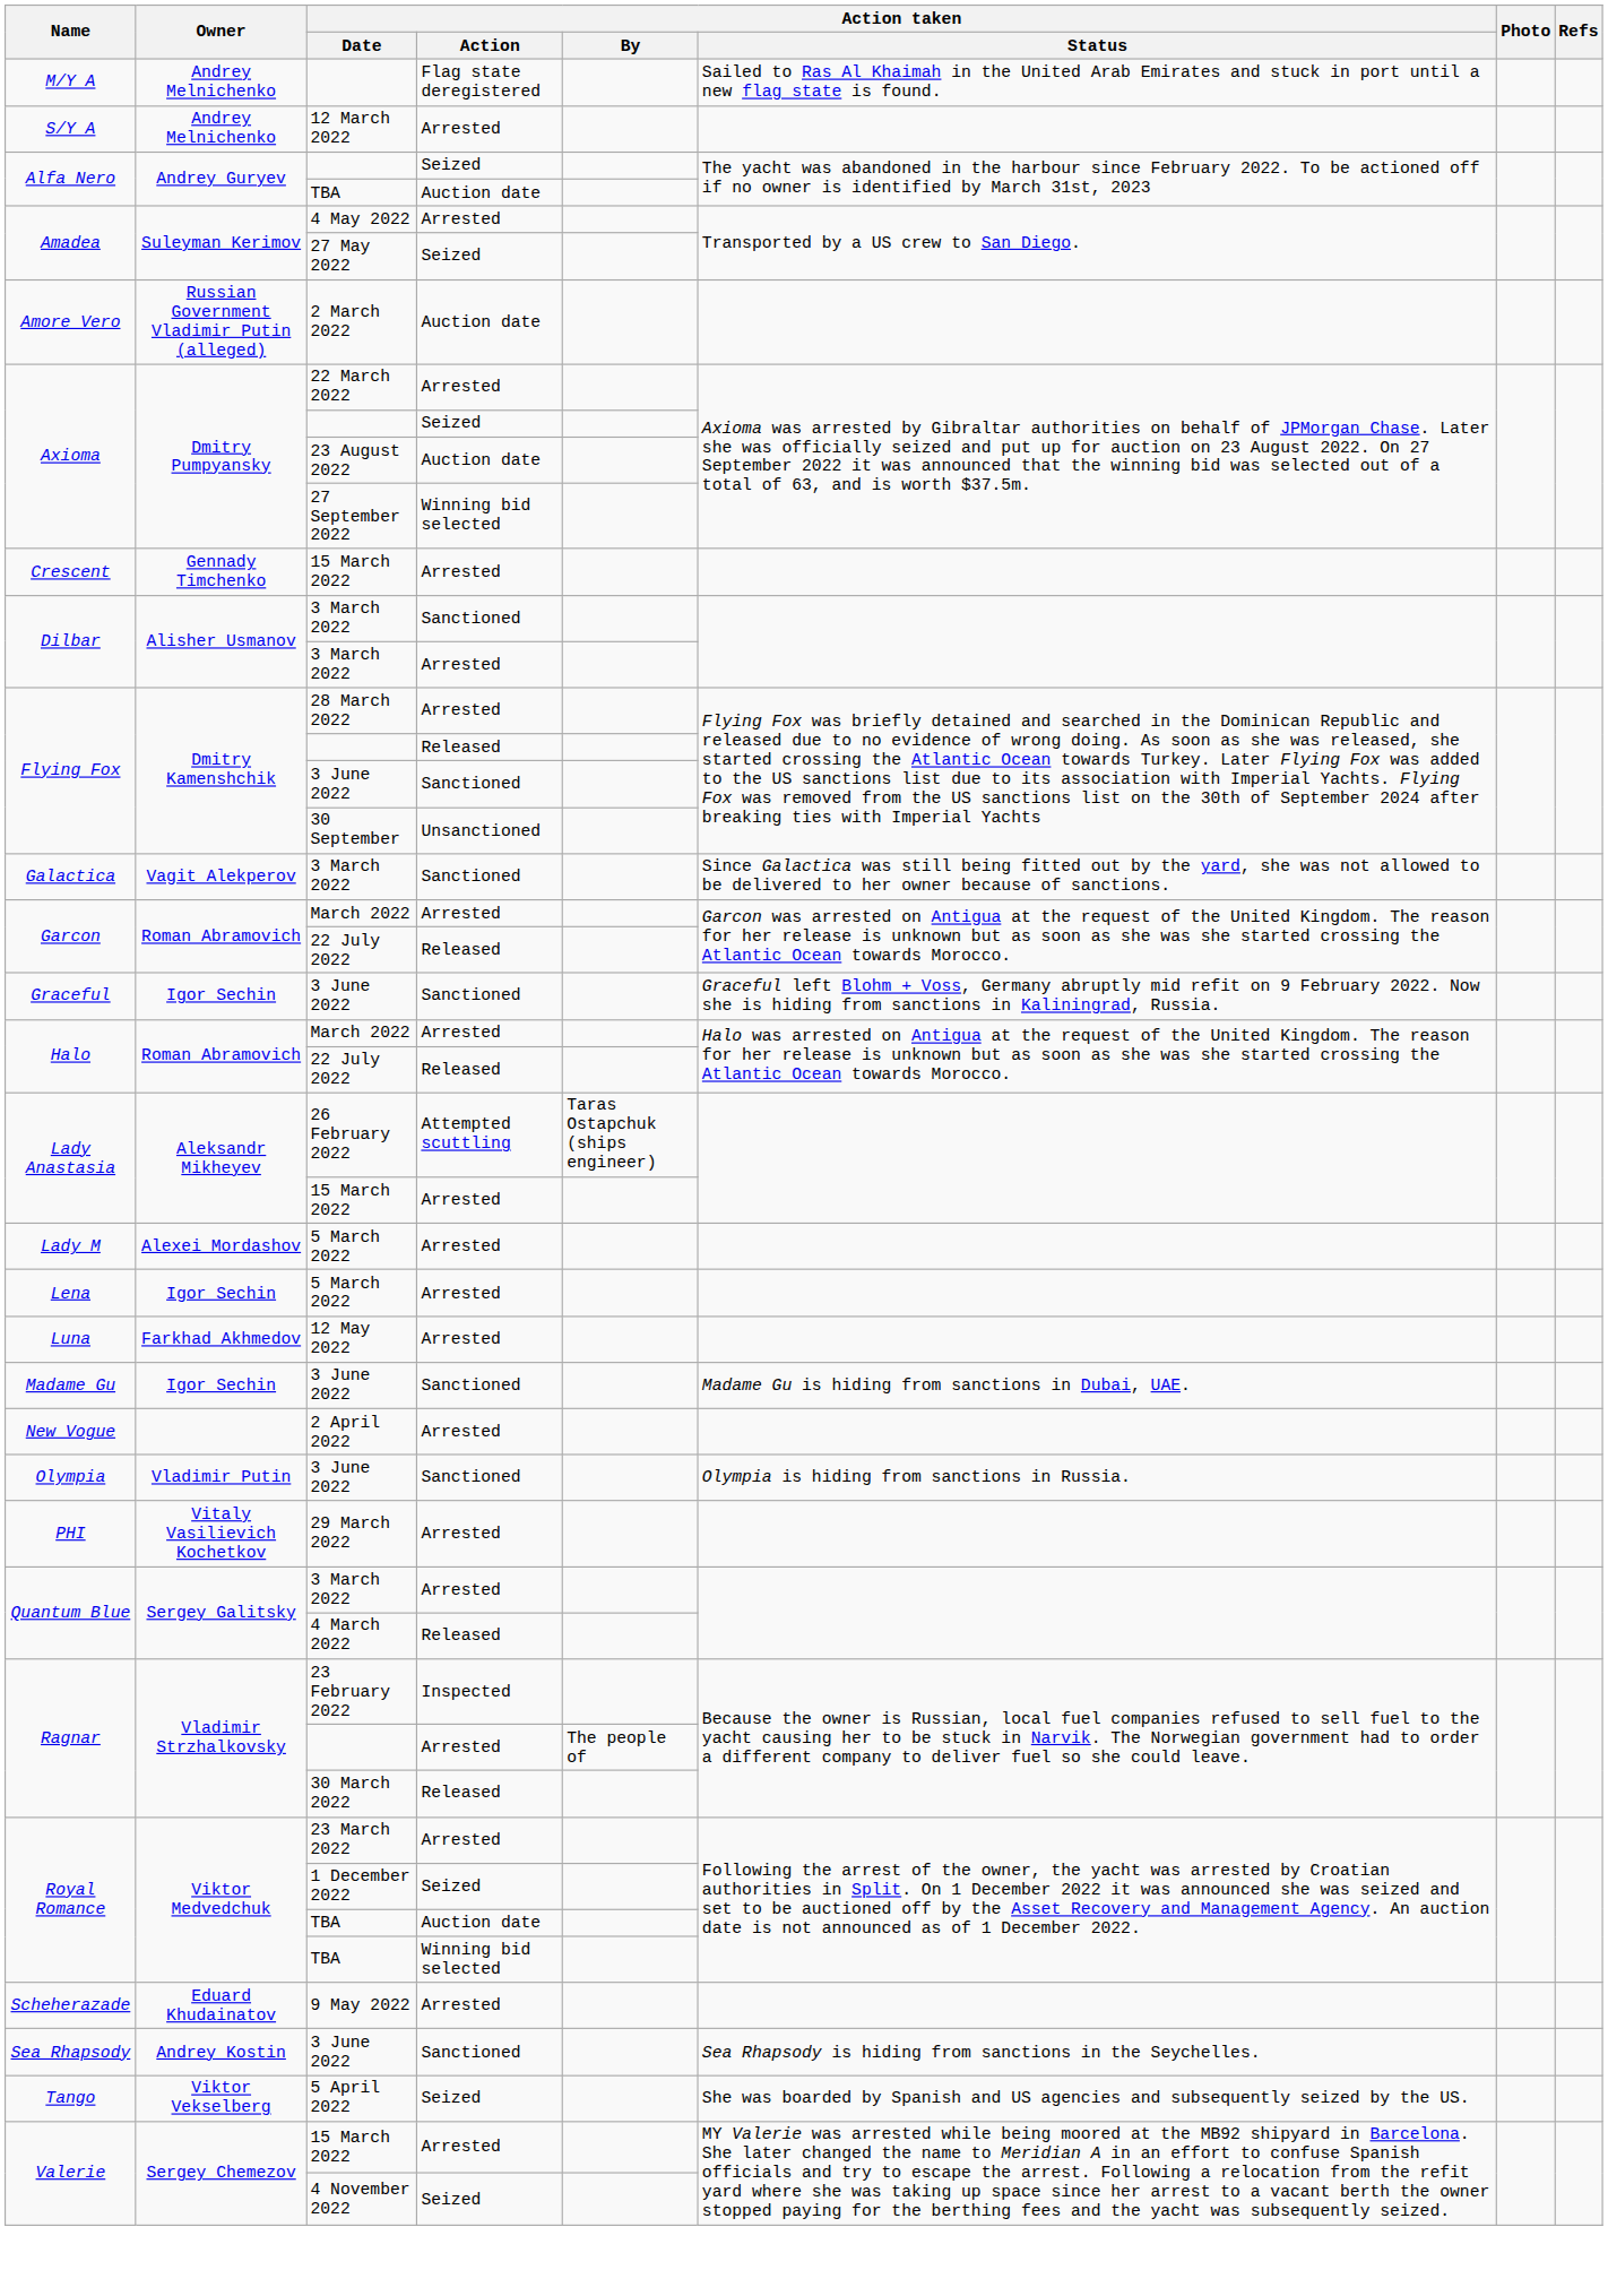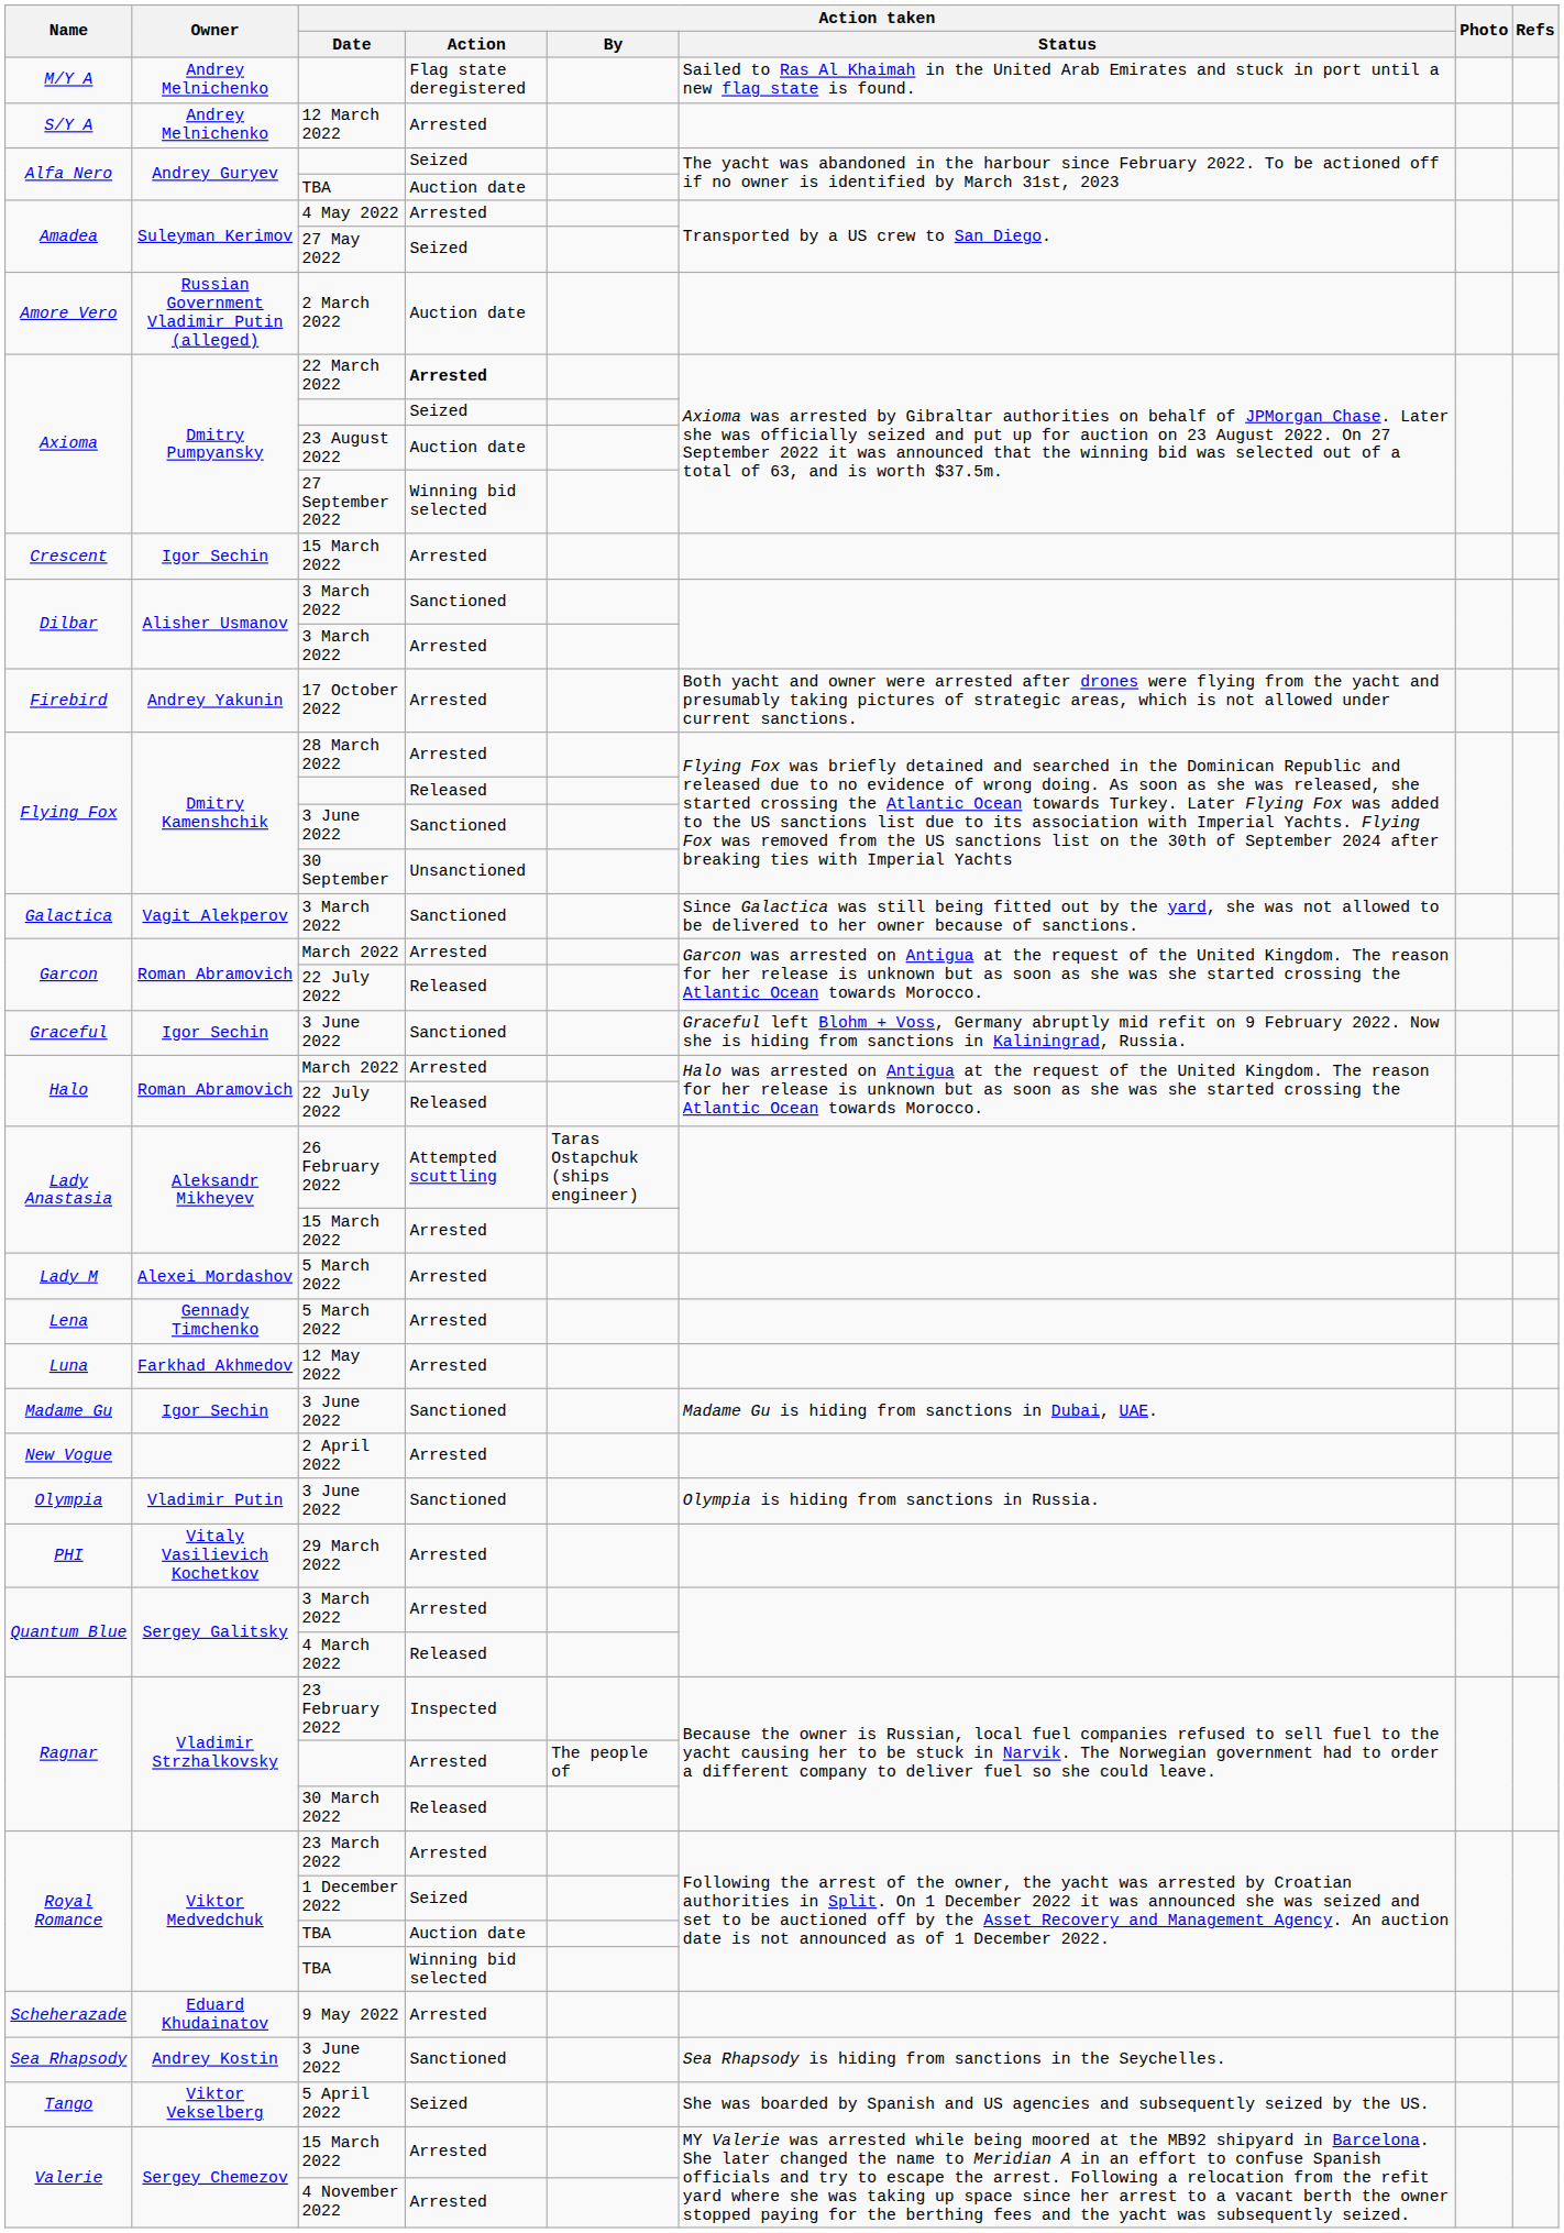22 March 2022 | Action taken / Action: normal -> bold
Crescent / 15 March 2022 | Owner: Gennady Timchenko -> Igor Sechin
+ row: Firebird | Andrey Yakunin | 17 October 2022 | Arrested | Both yacht and owner were arrested after drones were flying from the yacht and presumably taking pictures of strategic areas, which is not allowed under current sanctions.
Lena / 5 March 2022 | Owner: Igor Sechin -> Gennady Timchenko
4 November 2022 | Action taken / Action: Seized -> Arrested
